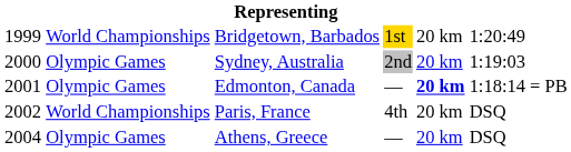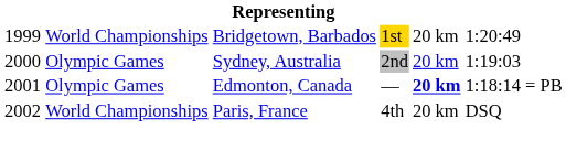- row: 2004 | Olympic Games | Athens, Greece | — | 20 km | DSQ
